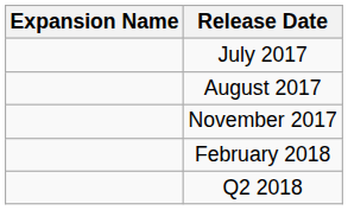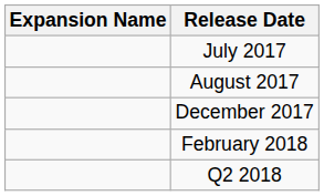- row: November 2017
+ row: December 2017
